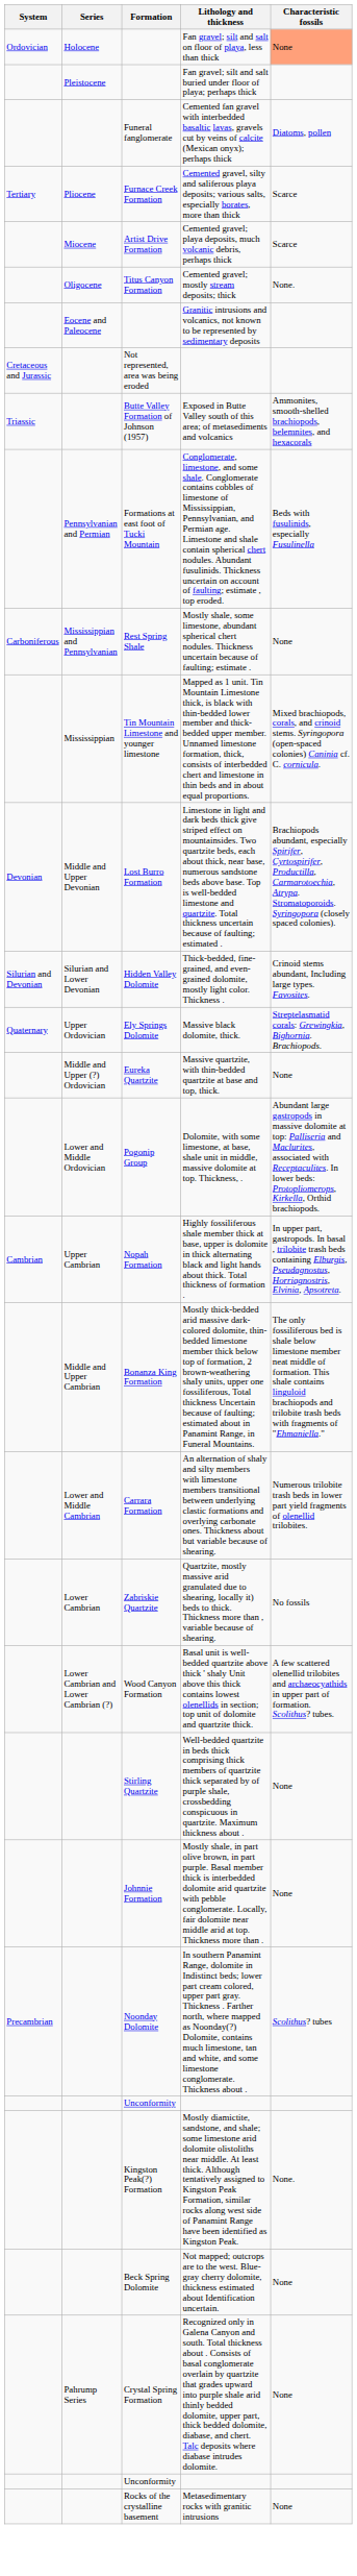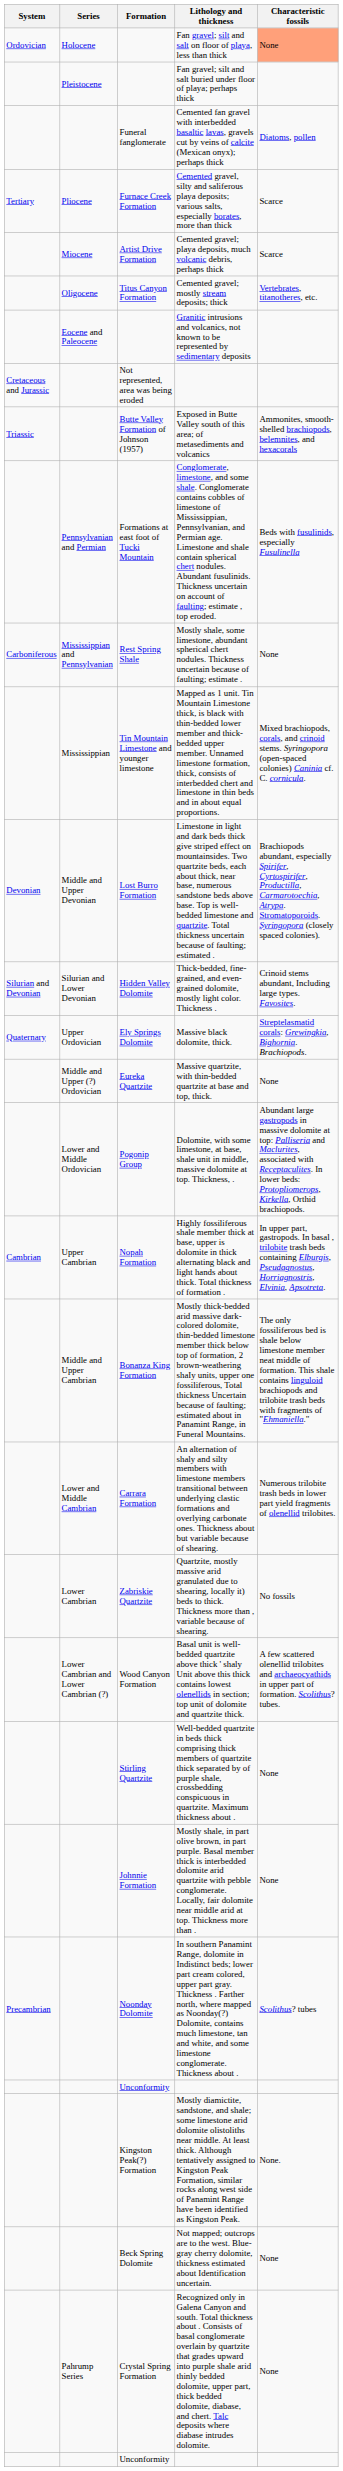Cemented gravel; mostly stream deposits; thick | Characteristic fossils: None. -> Vertebrates, titanotheres, etc.
- row: Rocks of the crystalline basement | Metasedimentary rocks with granitic intrusions | None
